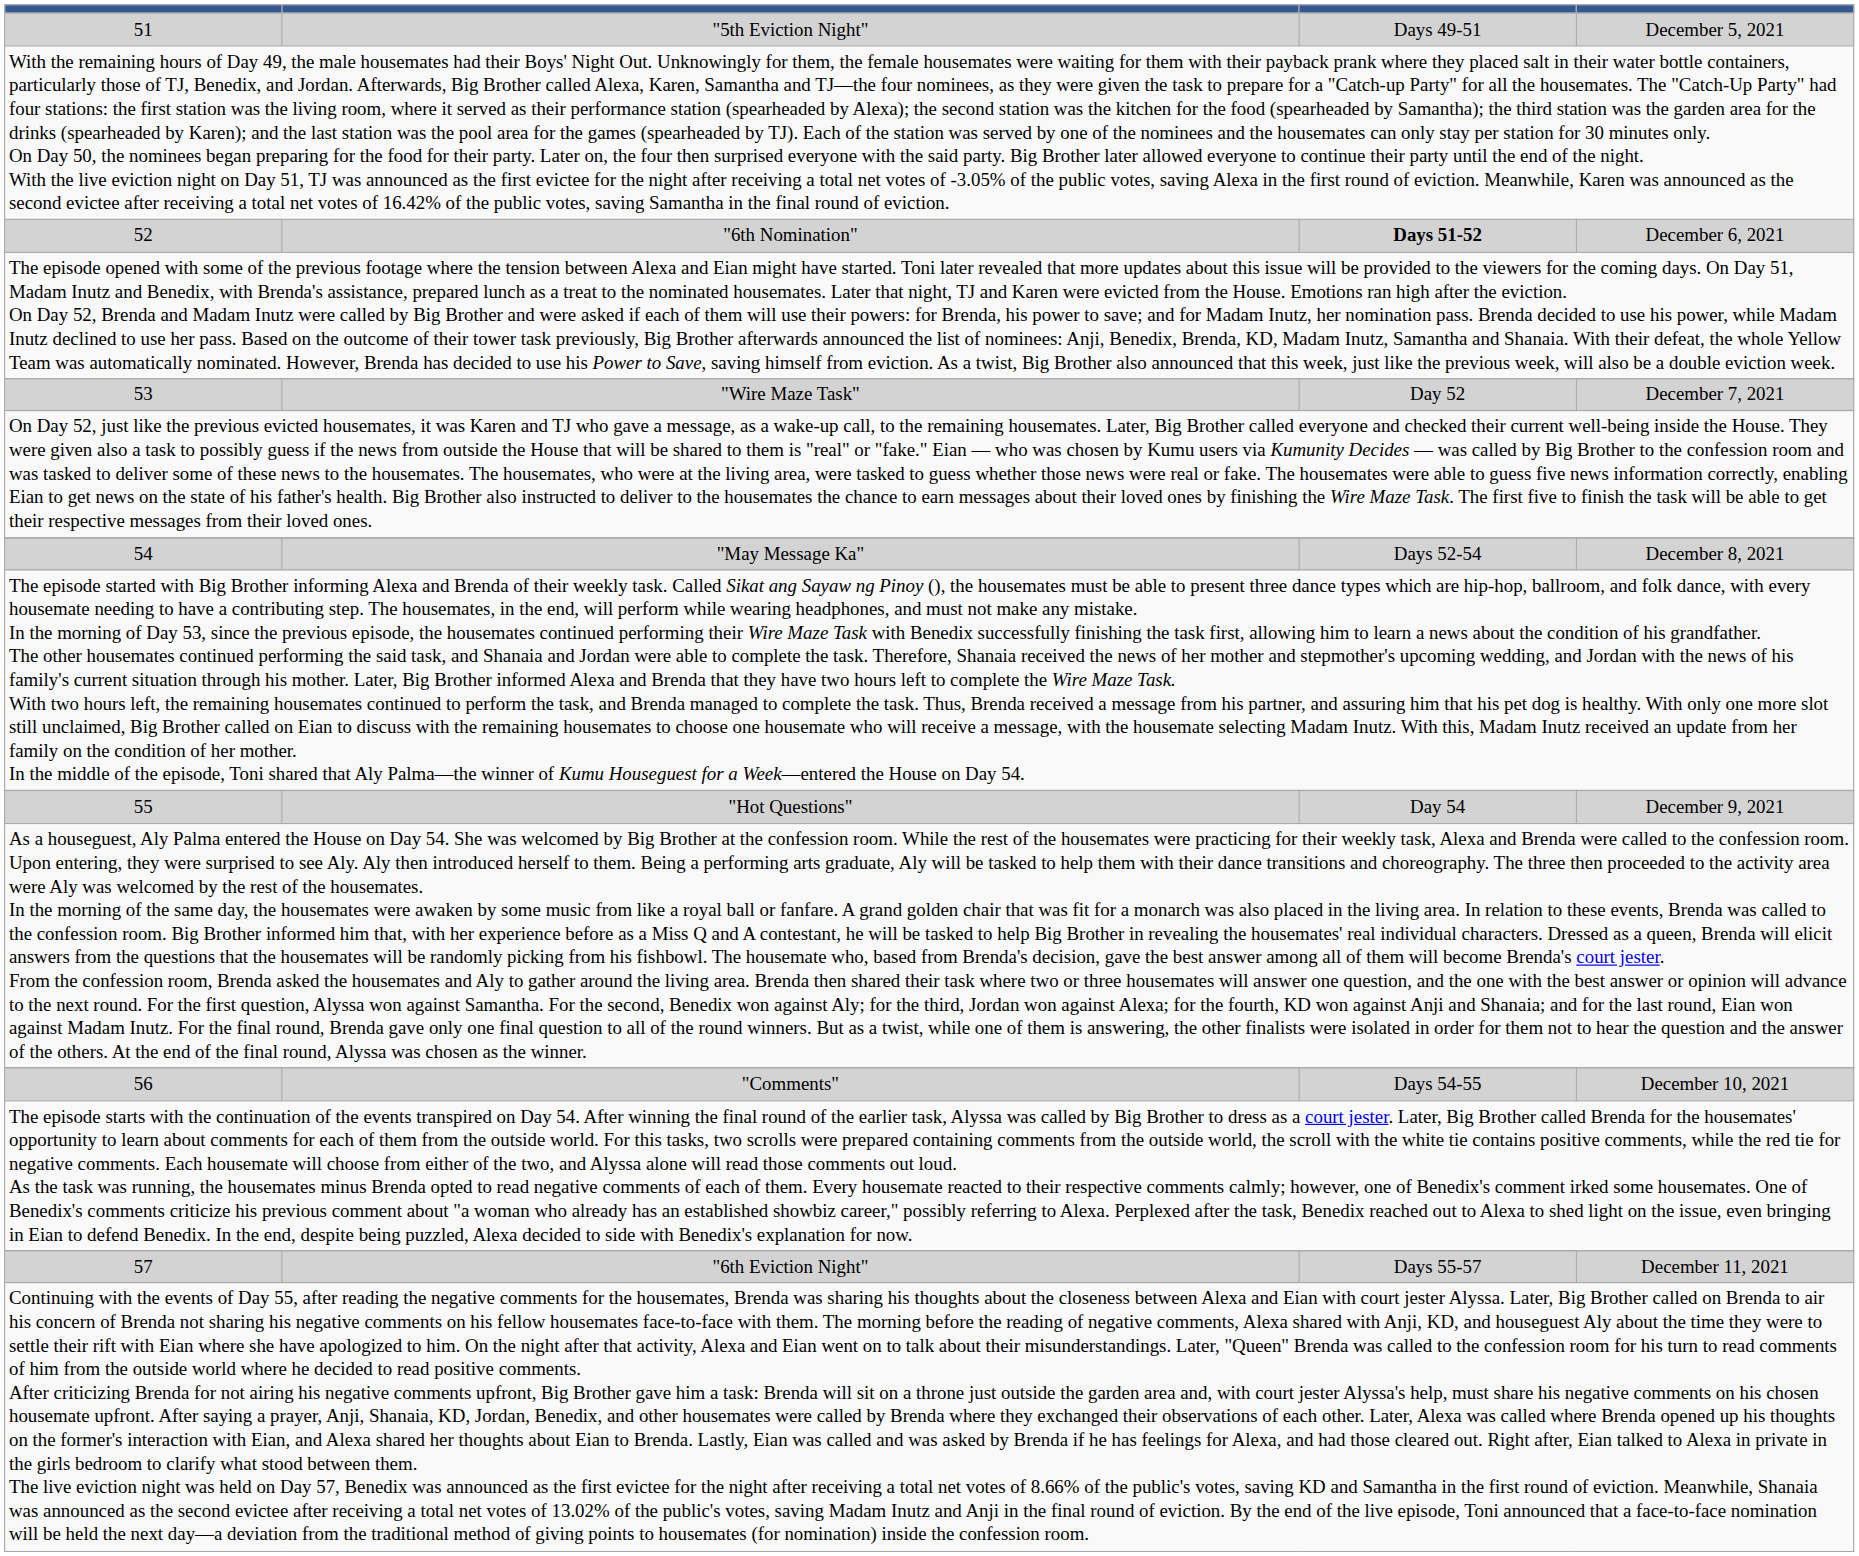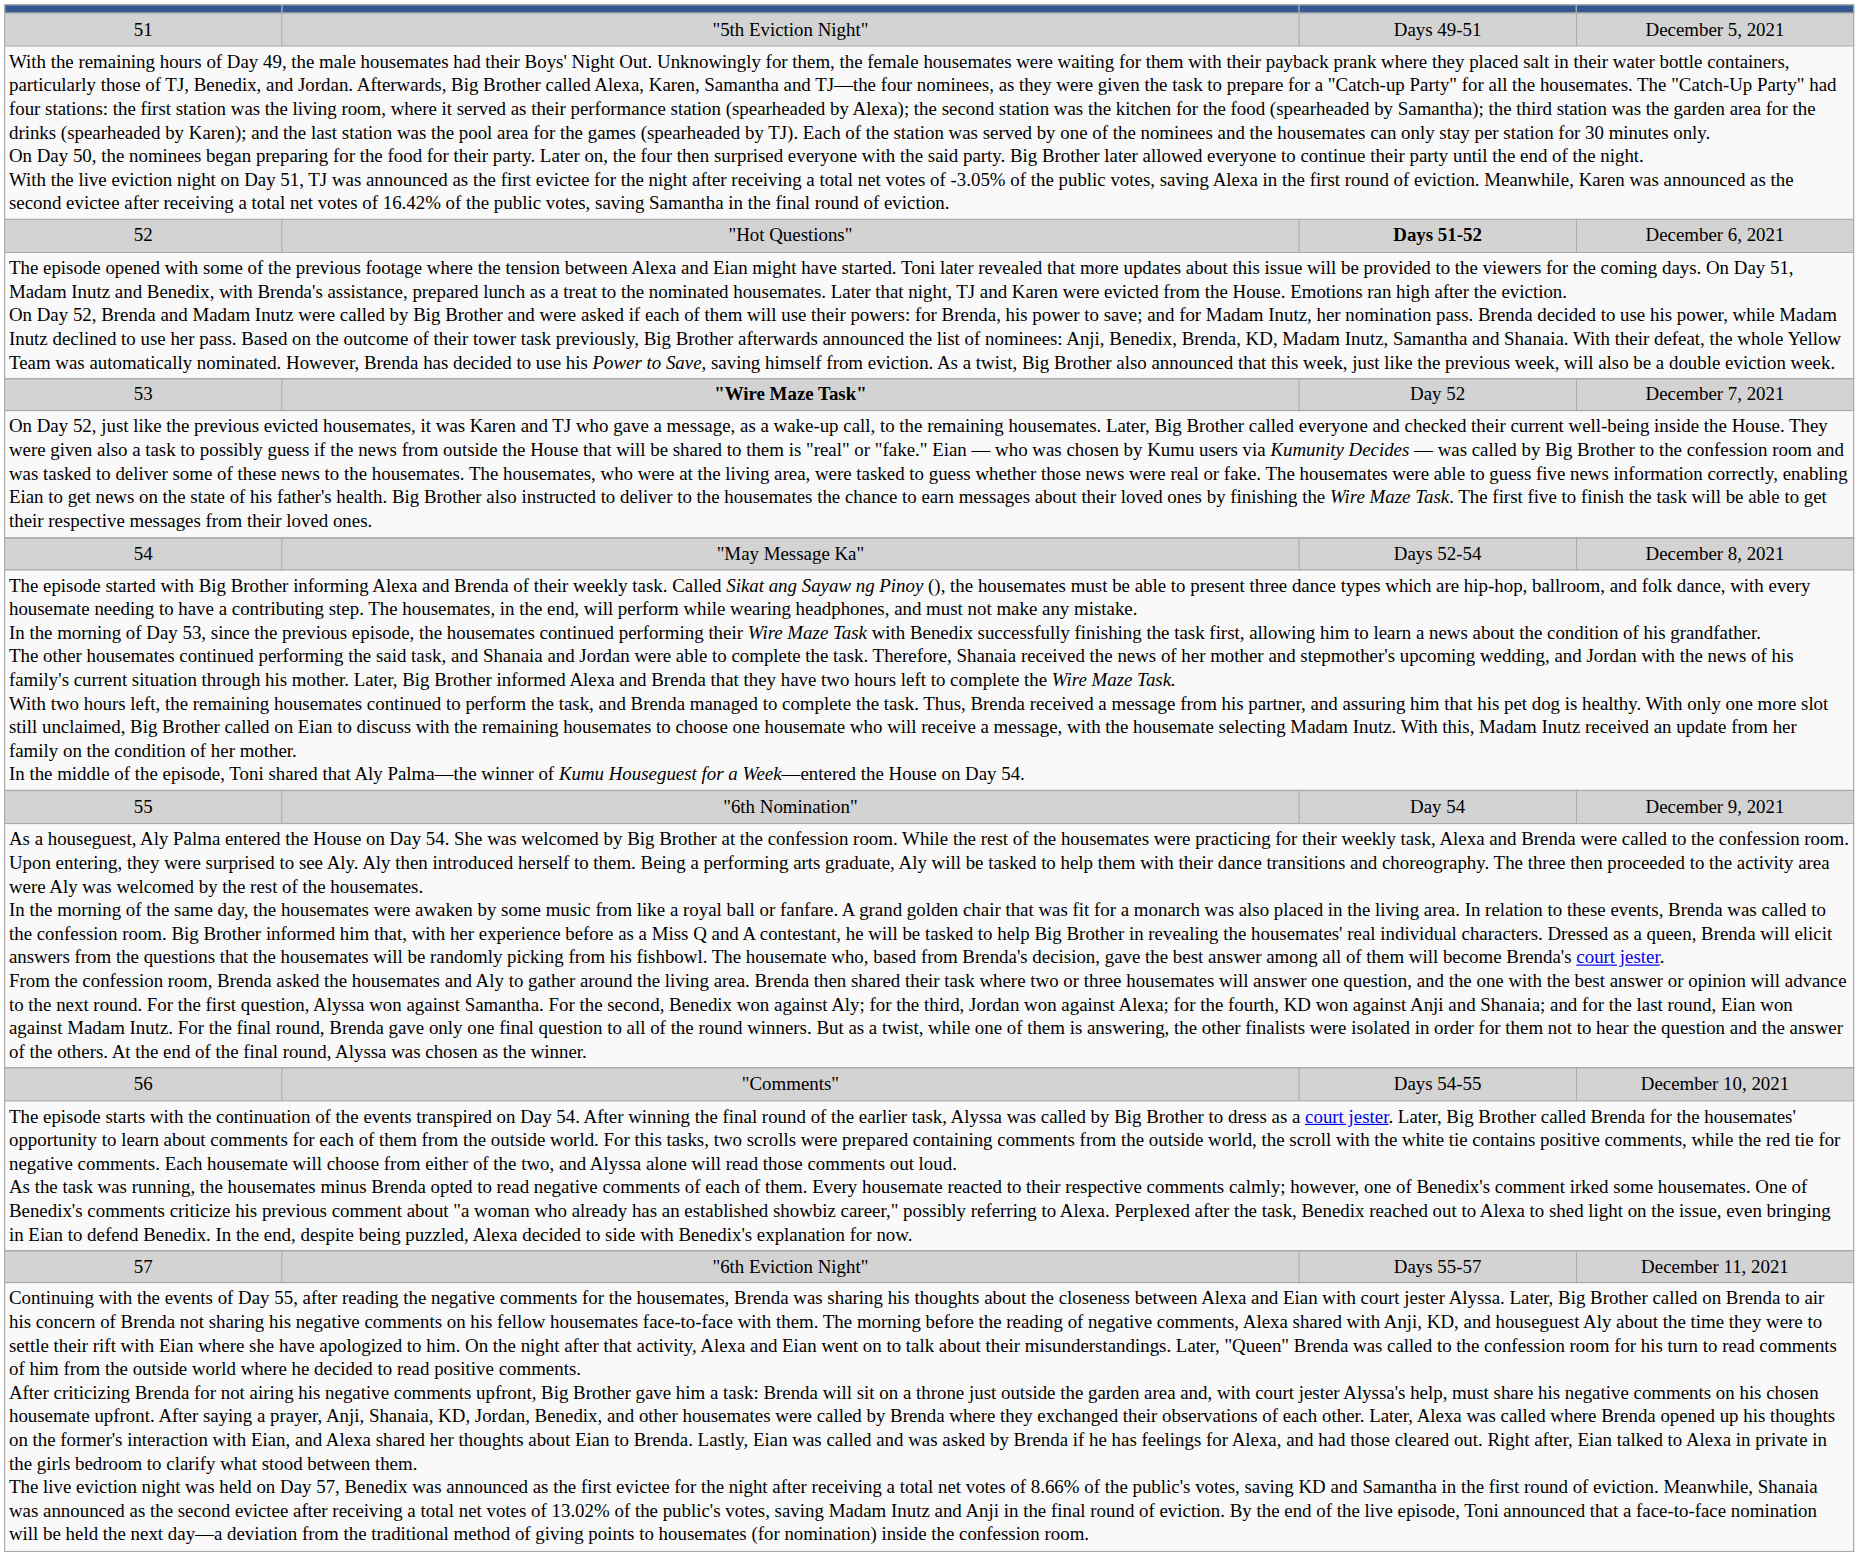52 | column 2: "6th Nomination" -> "Hot Questions"
53 | column 2: normal -> bold
55 | column 2: "Hot Questions" -> "6th Nomination"
